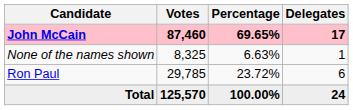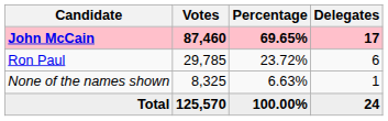rows swapped: Ron Paul <-> None of the names shown
